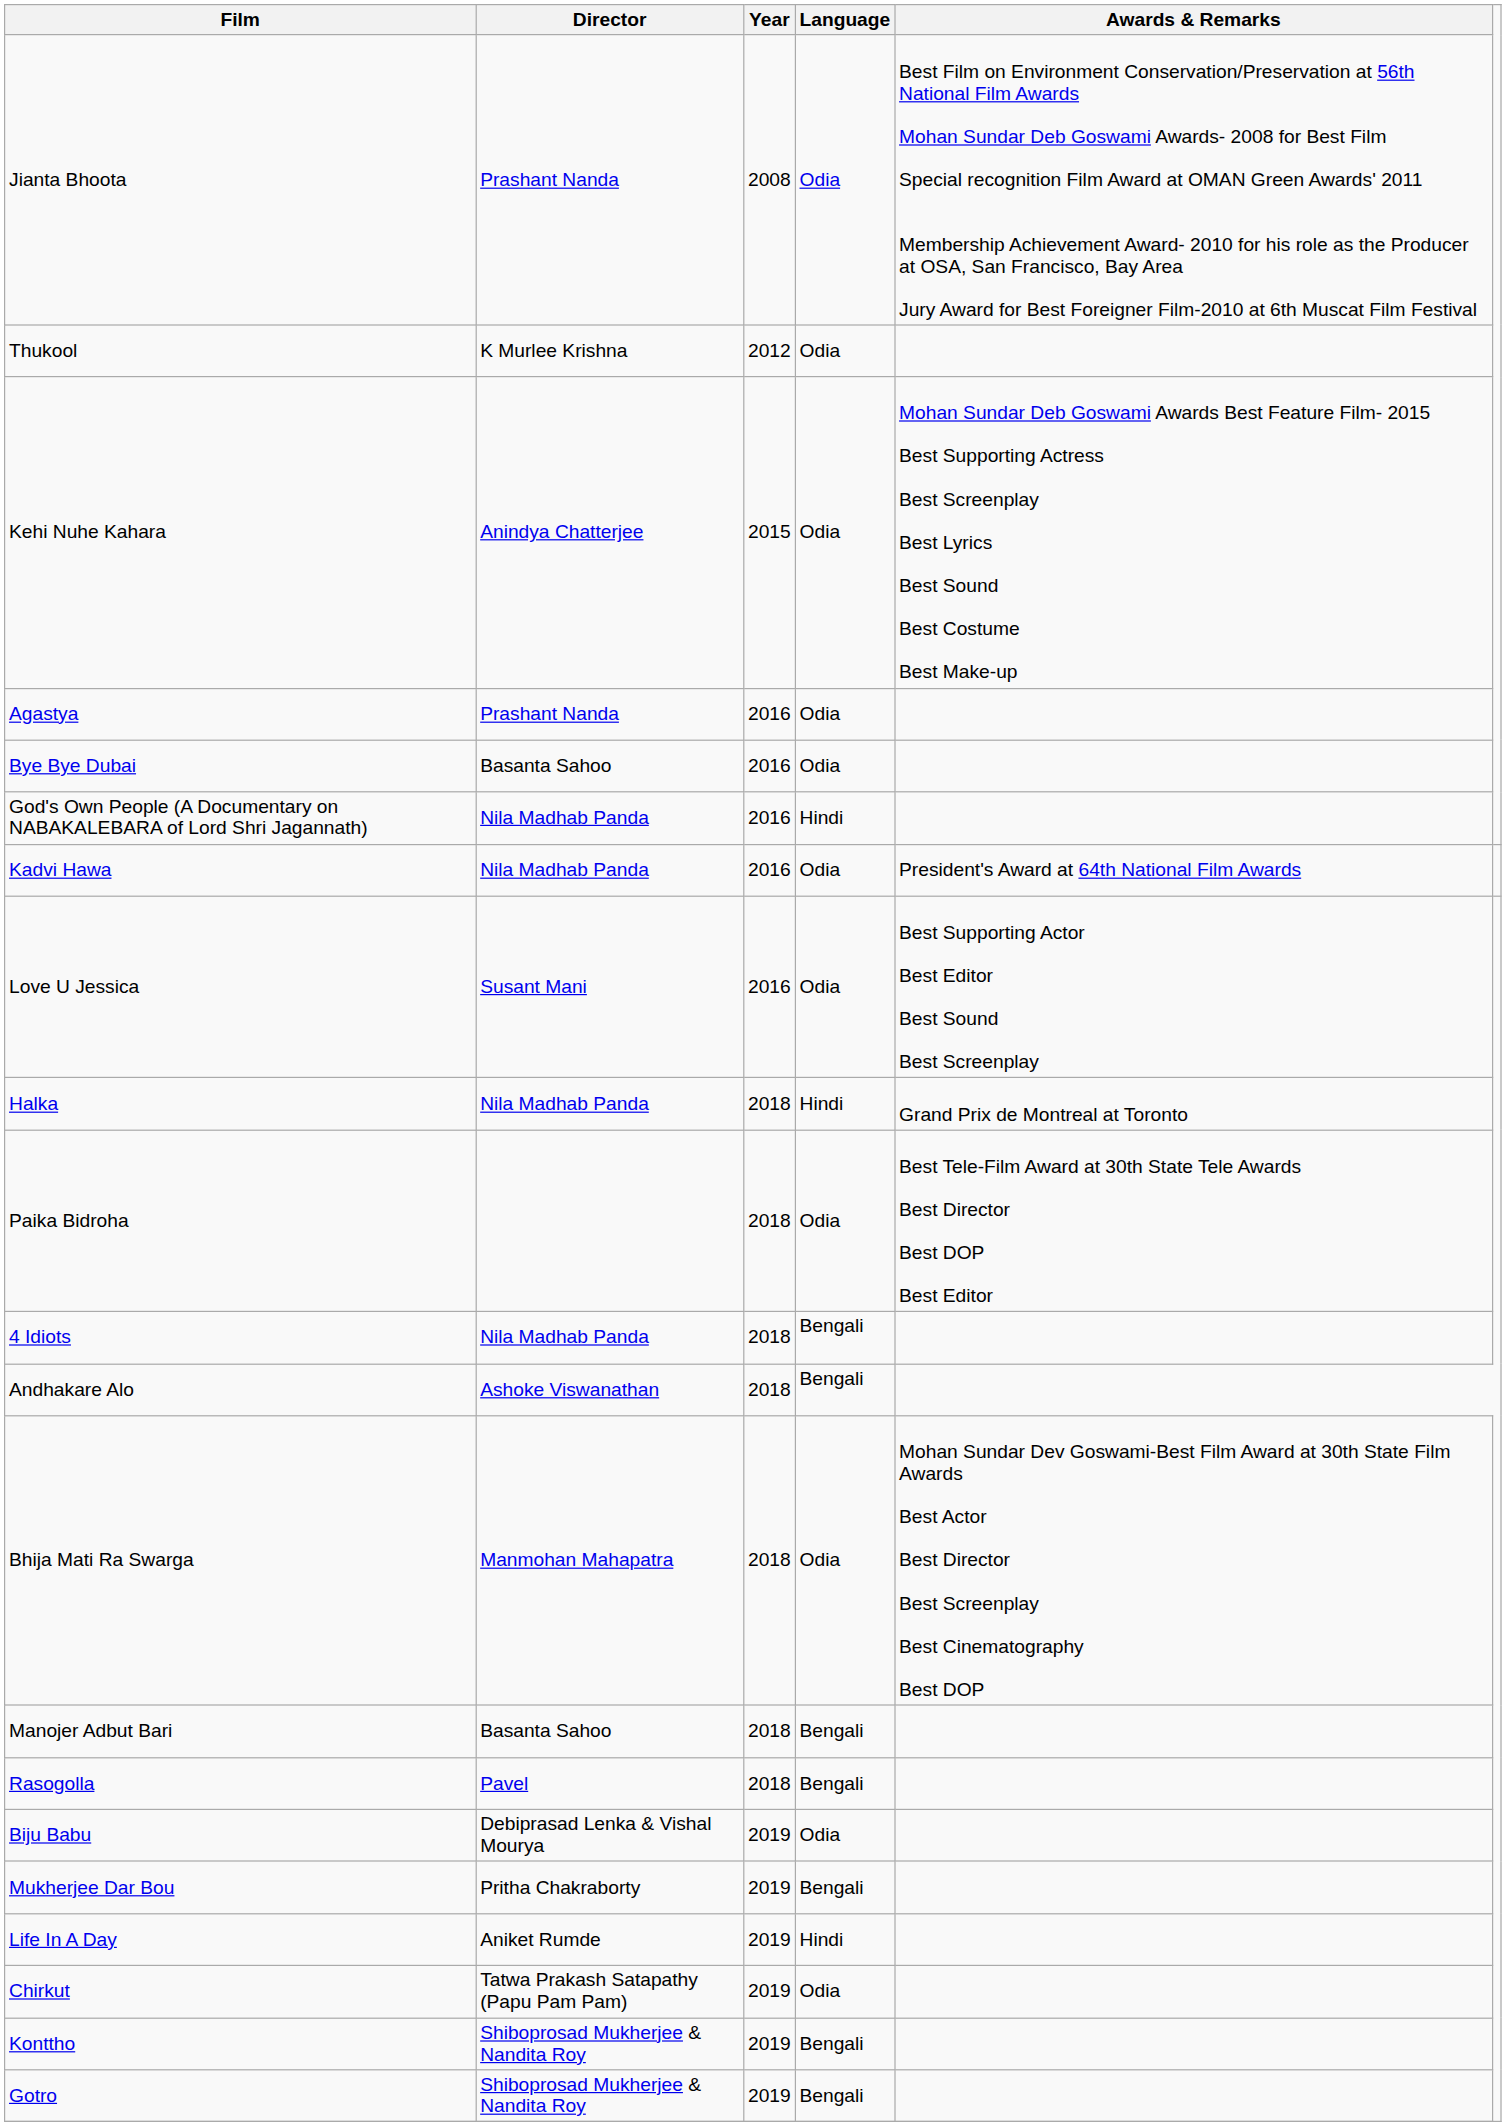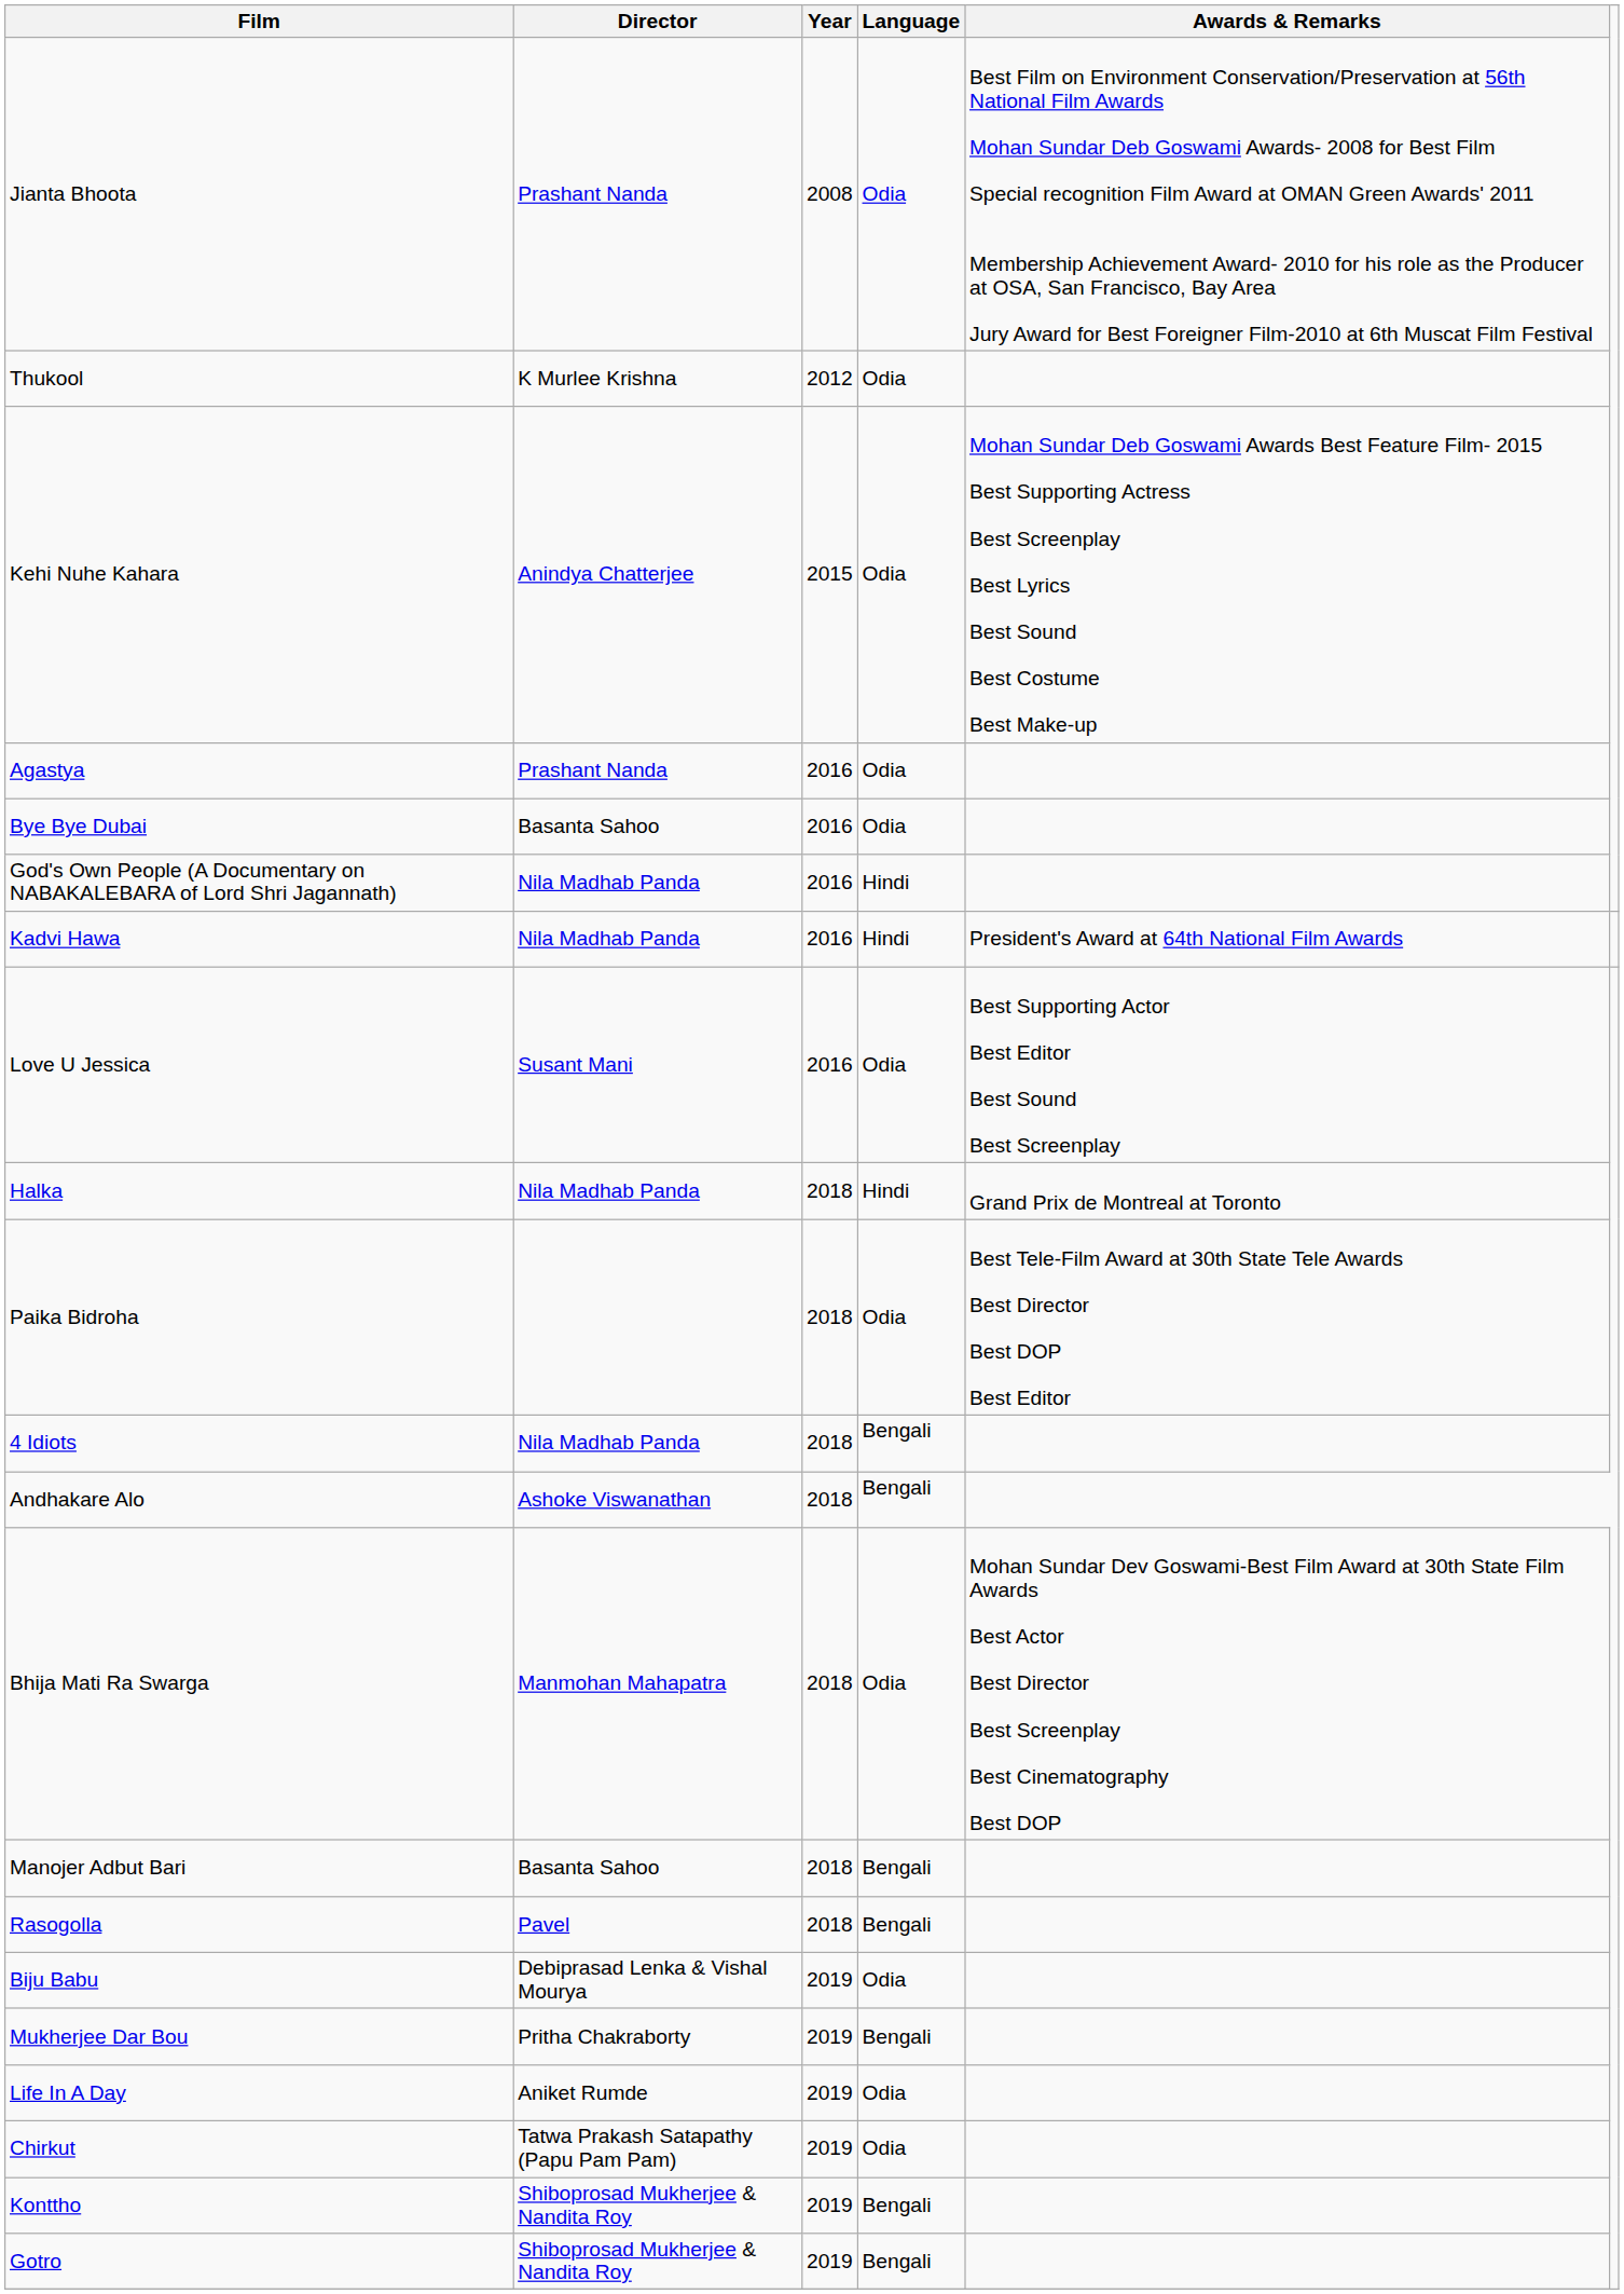Kadvi Hawa | Language: Odia -> Hindi
Life In A Day | Language: Hindi -> Odia
